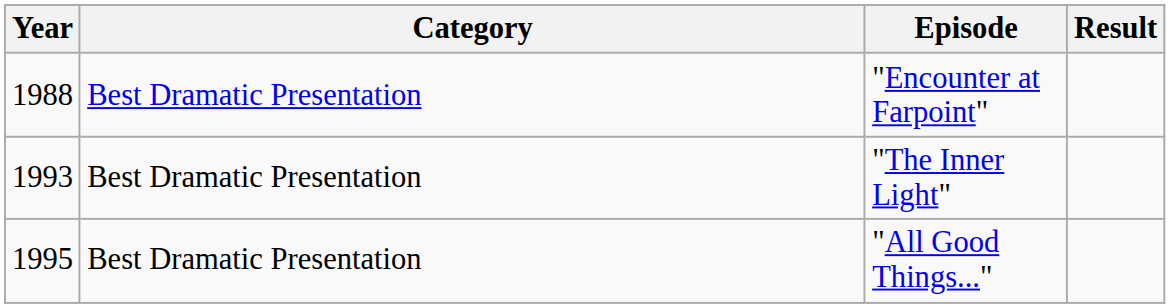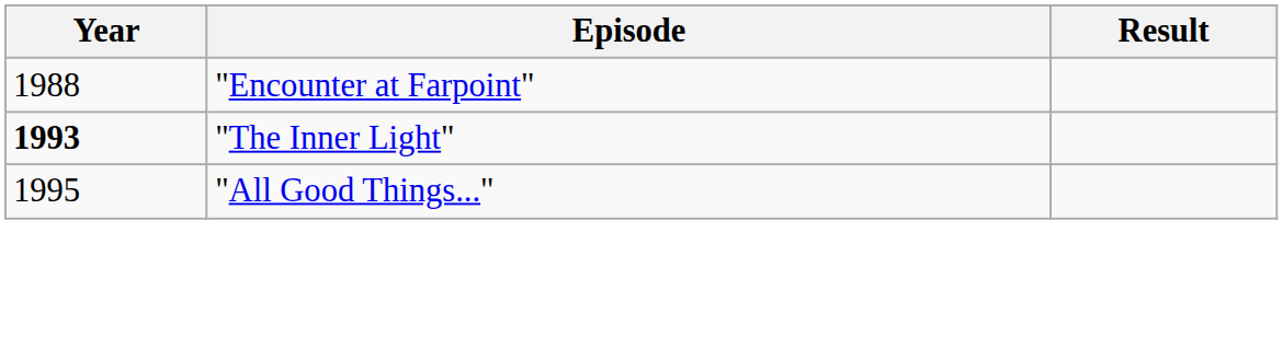- column: Category | Best Dramatic Presentation | Best Dramatic Presentation | Best Dramatic Presentation
"The Inner Light" | Year: normal -> bold
